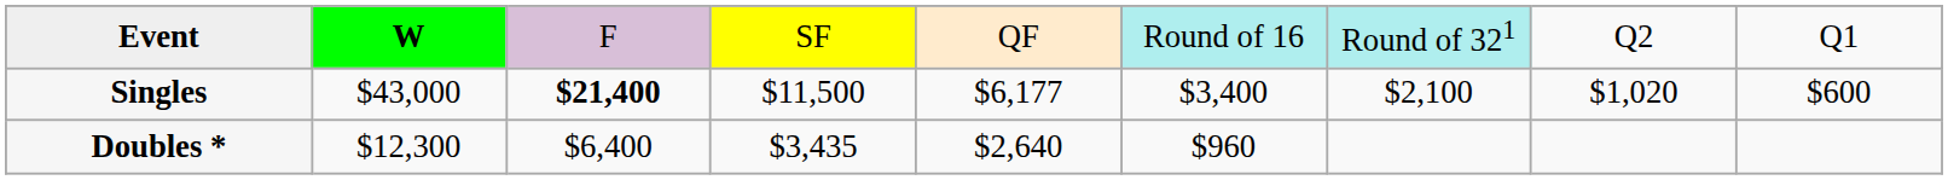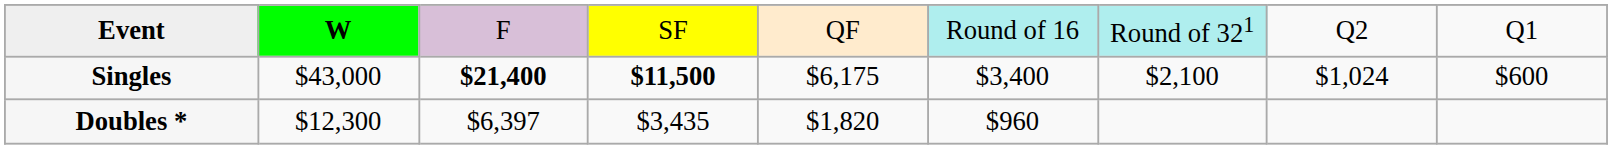Singles | column 4: normal -> bold
Singles | column 5: $6,177 -> $6,175
Singles | column 8: $1,020 -> $1,024
Doubles * | column 3: $6,400 -> $6,397
Doubles * | column 5: $2,640 -> $1,820
